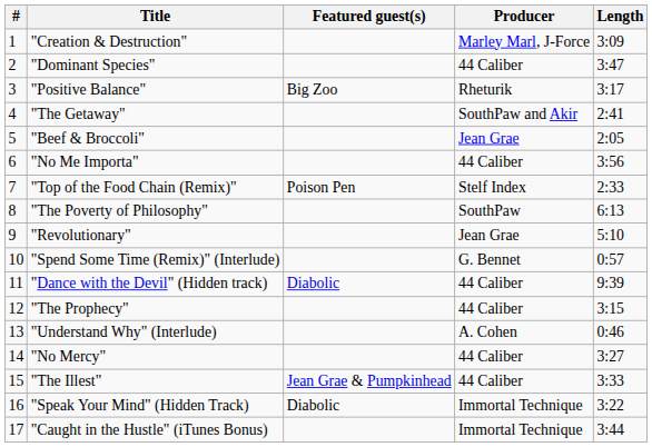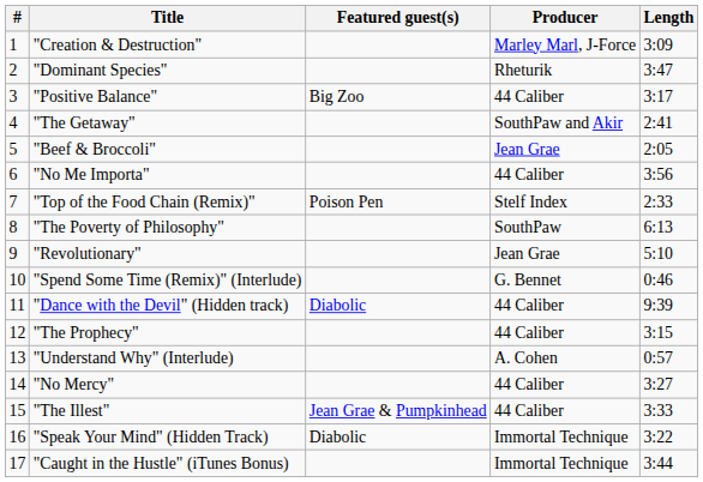"Dominant Species" | Producer: 44 Caliber -> Rheturik
"Positive Balance" | Producer: Rheturik -> 44 Caliber
"Spend Some Time (Remix)" (Interlude) | Length: 0:57 -> 0:46
"Understand Why" (Interlude) | Length: 0:46 -> 0:57
